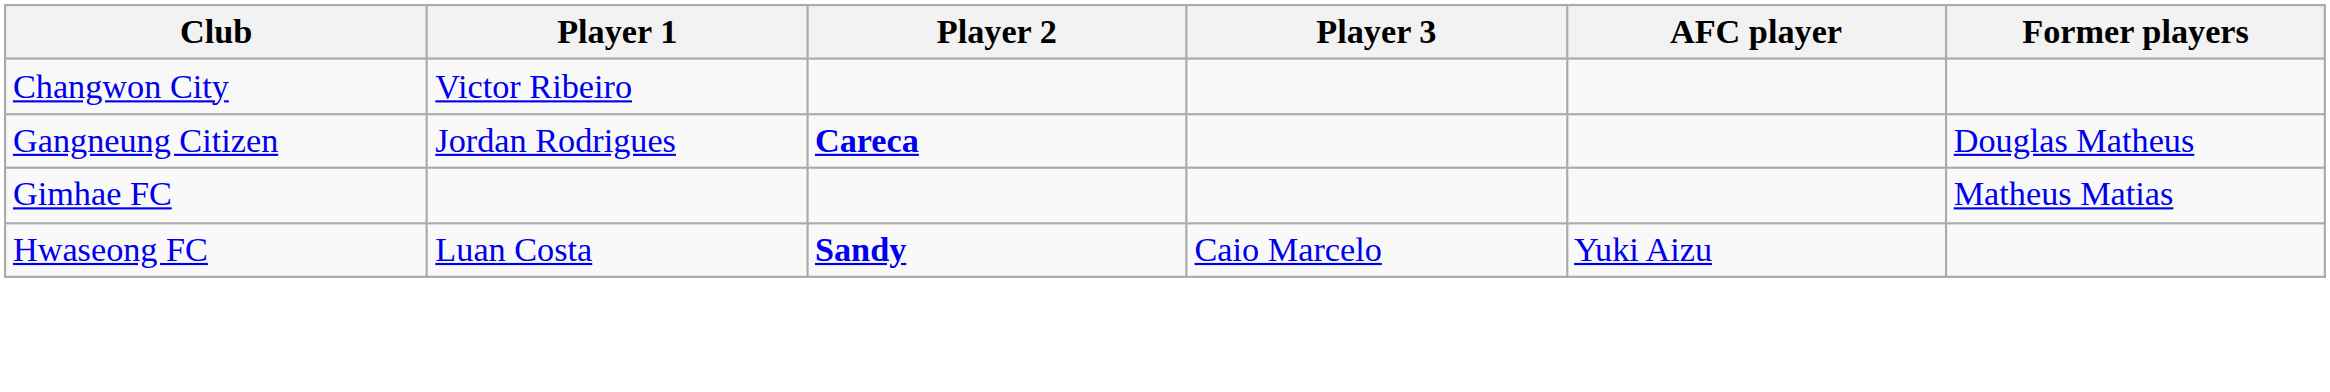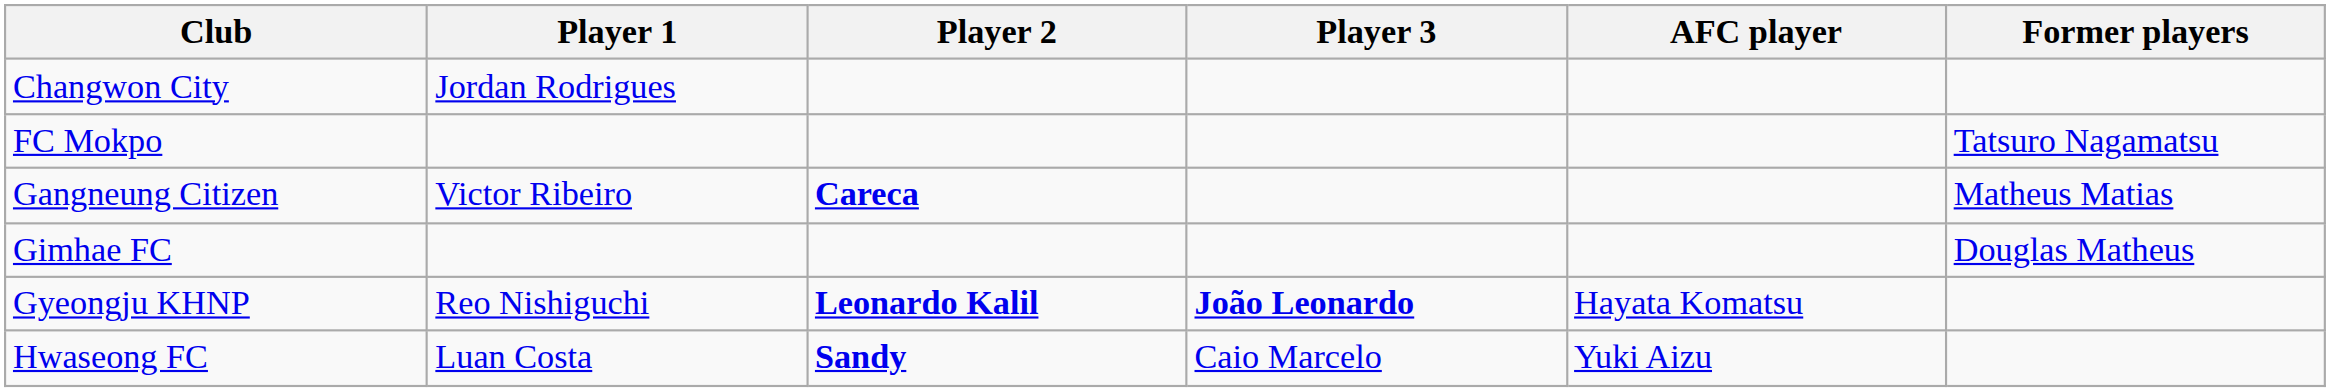Changwon City | Player 1: Victor Ribeiro -> Jordan Rodrigues
+ row: FC Mokpo | Tatsuro Nagamatsu
Gangneung Citizen | Player 1: Jordan Rodrigues -> Victor Ribeiro
Gangneung Citizen | Former players: Douglas Matheus -> Matheus Matias
Gimhae FC | Former players: Matheus Matias -> Douglas Matheus
+ row: Gyeongju KHNP | Reo Nishiguchi | Leonardo Kalil | João Leonardo | Hayata Komatsu
